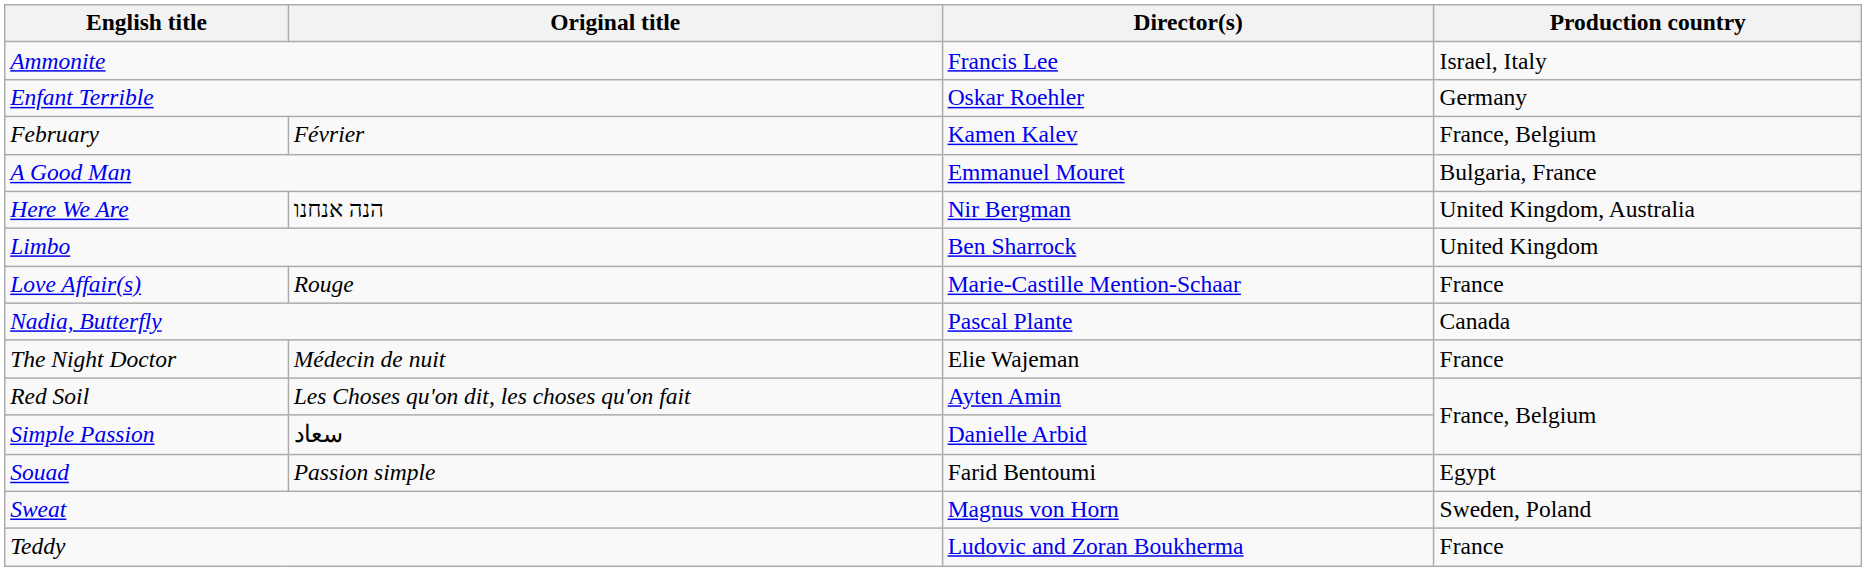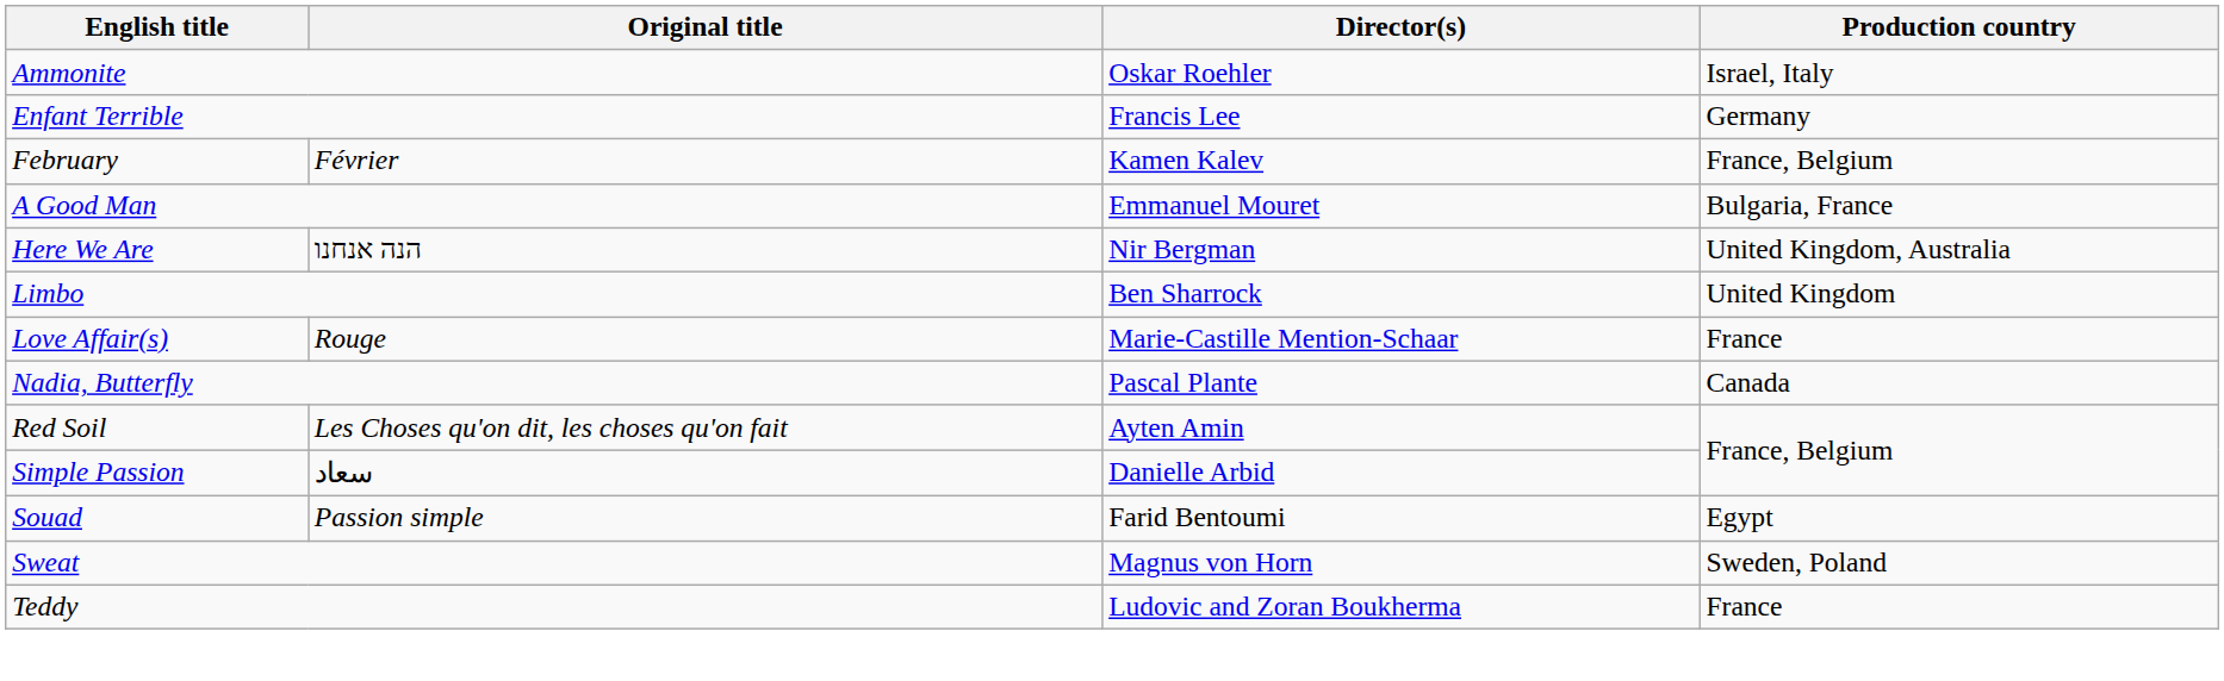Ammonite | Director(s): Francis Lee -> Oskar Roehler
Enfant Terrible | Director(s): Oskar Roehler -> Francis Lee
- row: The Night Doctor | Médecin de nuit | Elie Wajeman | France
